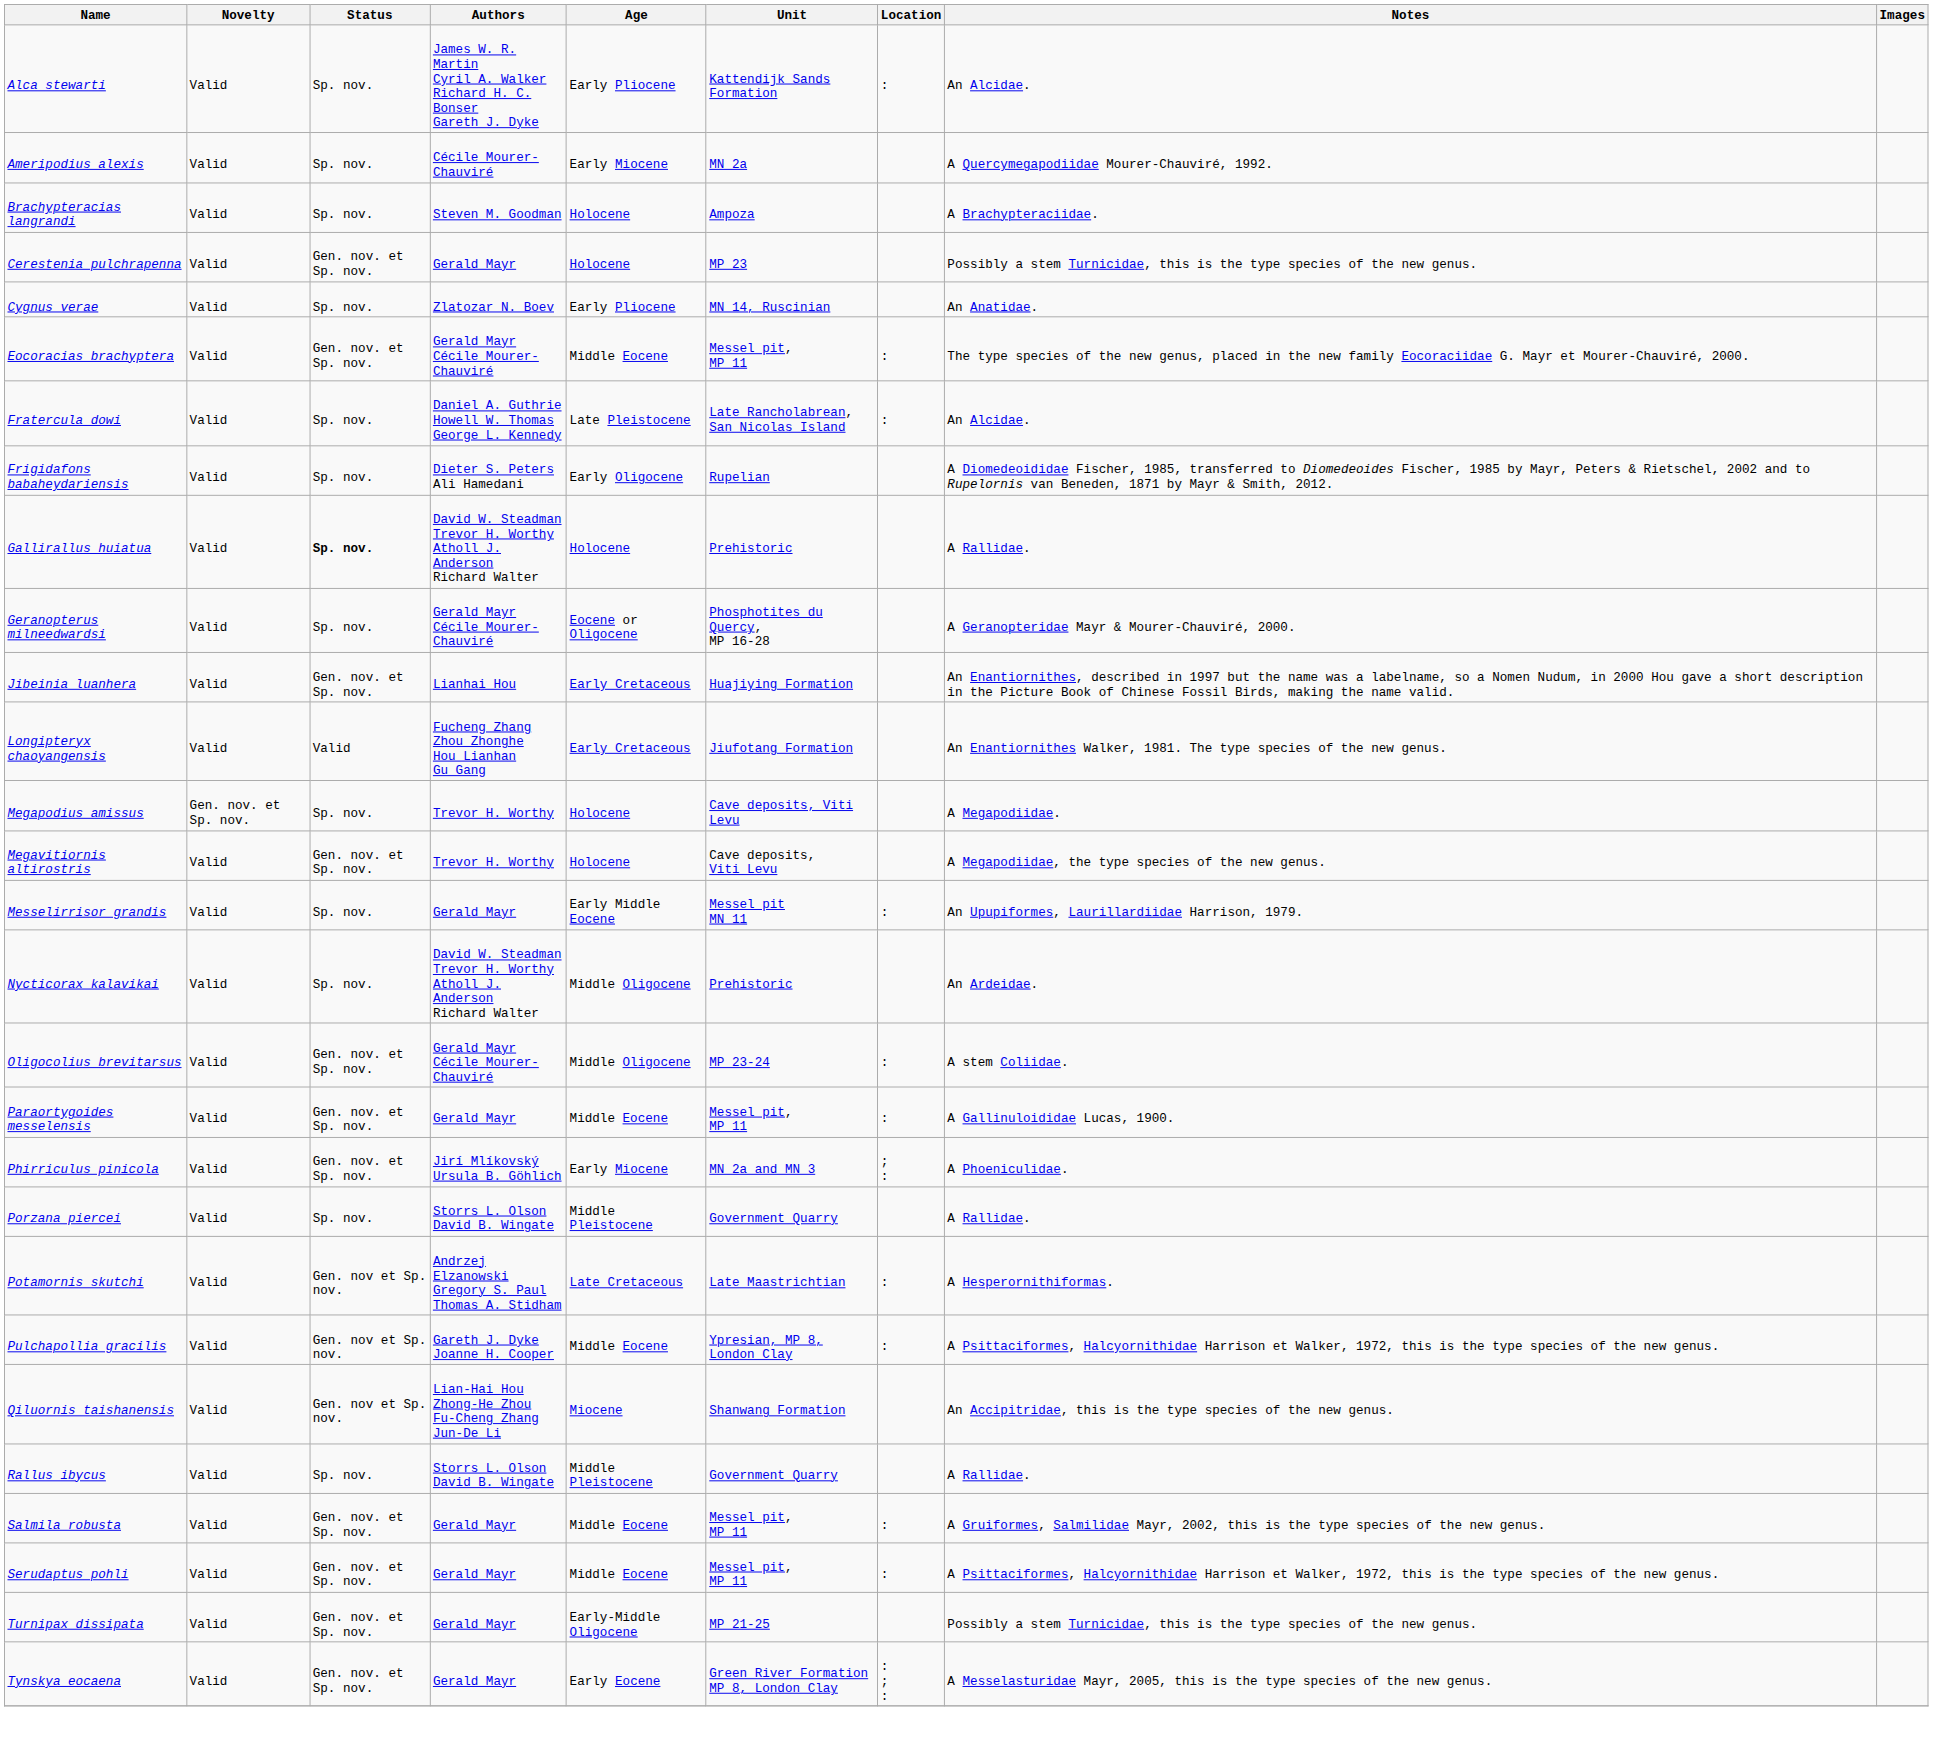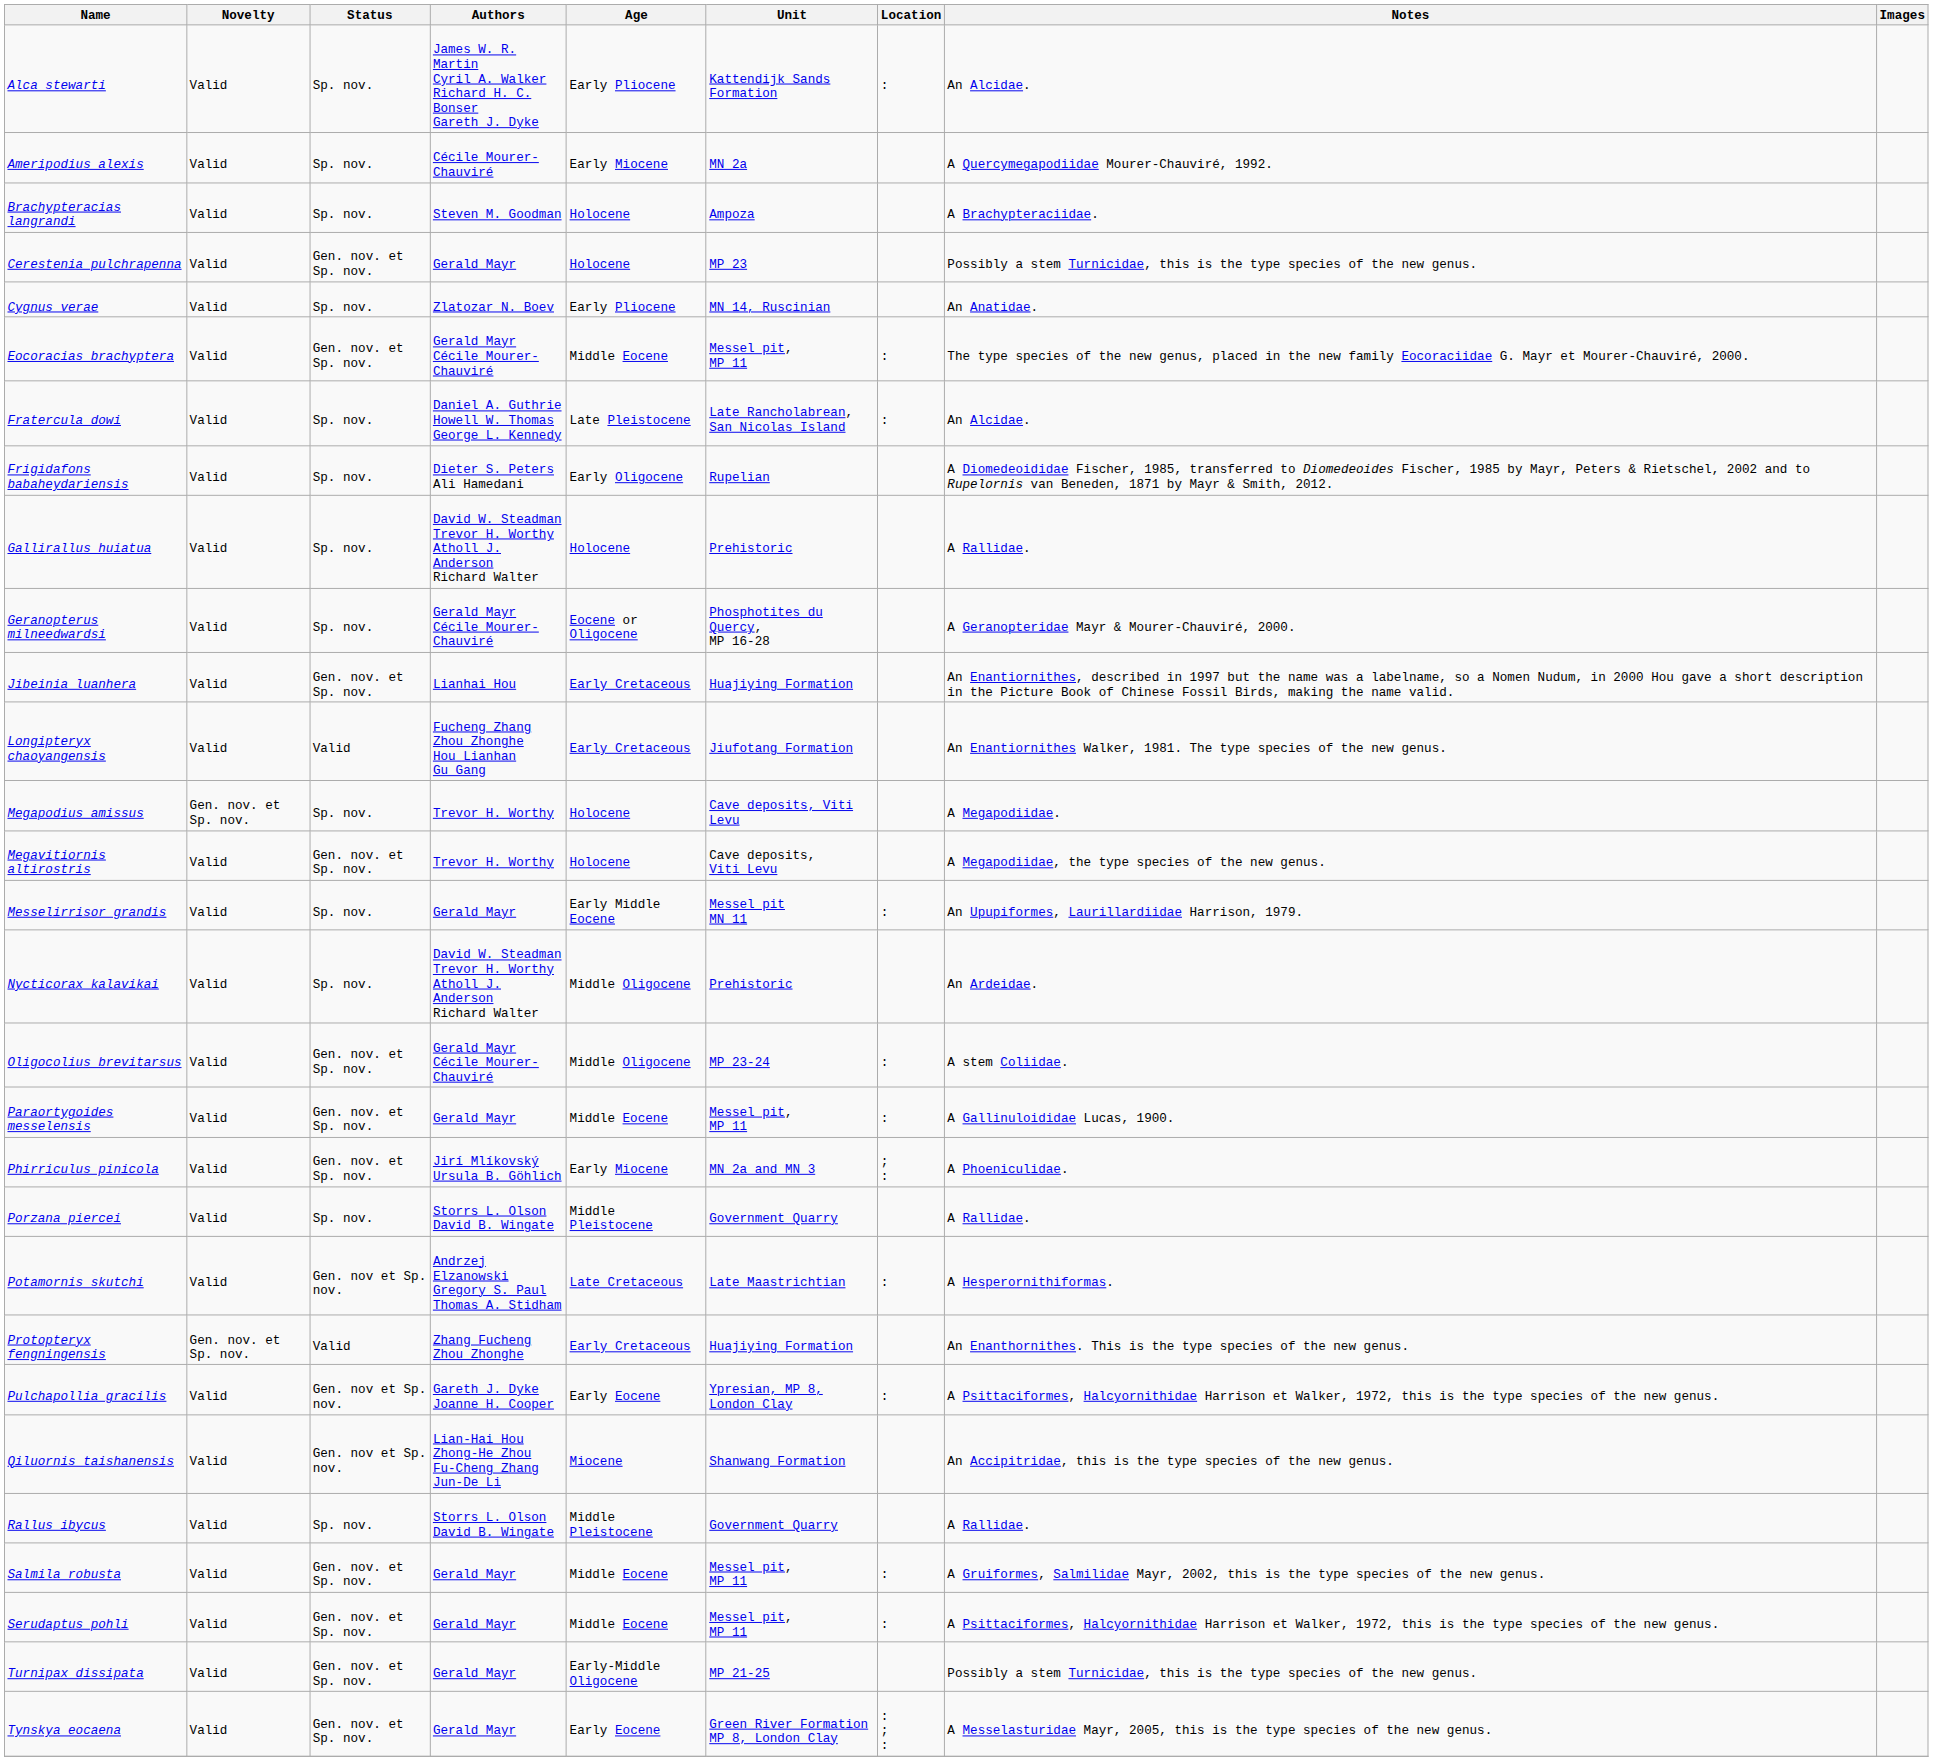Gallirallus huiatua | Status: bold -> normal
+ row: Protopteryx fengningensis | Gen. nov. et Sp. nov. | Valid | Zhang Fucheng Zhou Zhonghe | Early Cretaceous | Huajiying Formation | An Enanthornithes. This is the type species of the new genus.
Pulchapollia gracilis | Age: Middle Eocene -> Early Eocene
